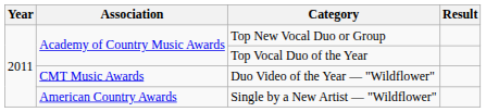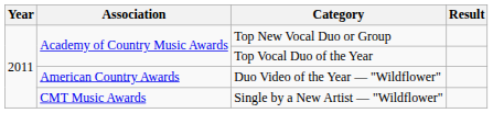Duo Video of the Year — "Wildflower" | Association: CMT Music Awards -> American Country Awards
Single by a New Artist — "Wildflower" | Association: American Country Awards -> CMT Music Awards
